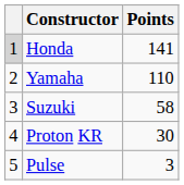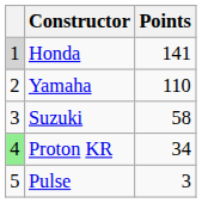Proton KR | column 1: no background -> lightgreen background
Proton KR | Points: 30 -> 34
